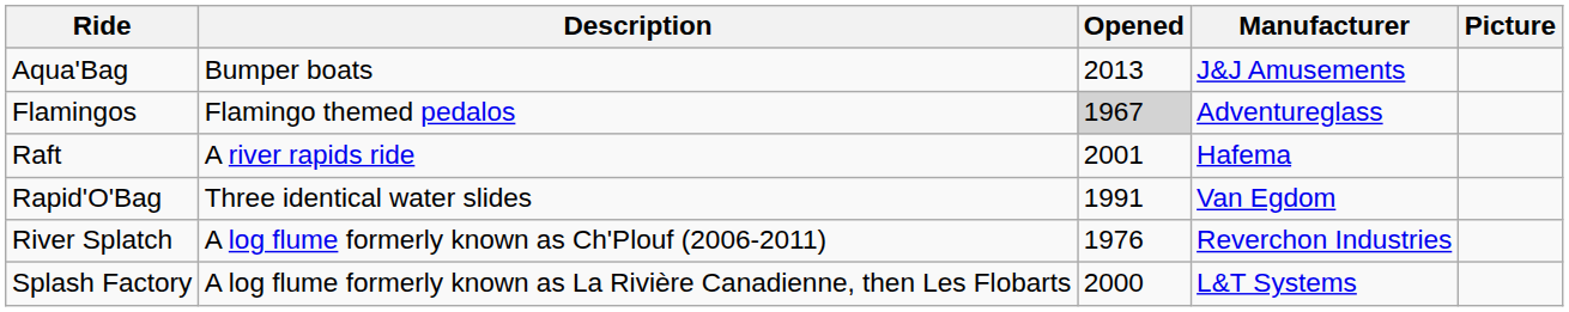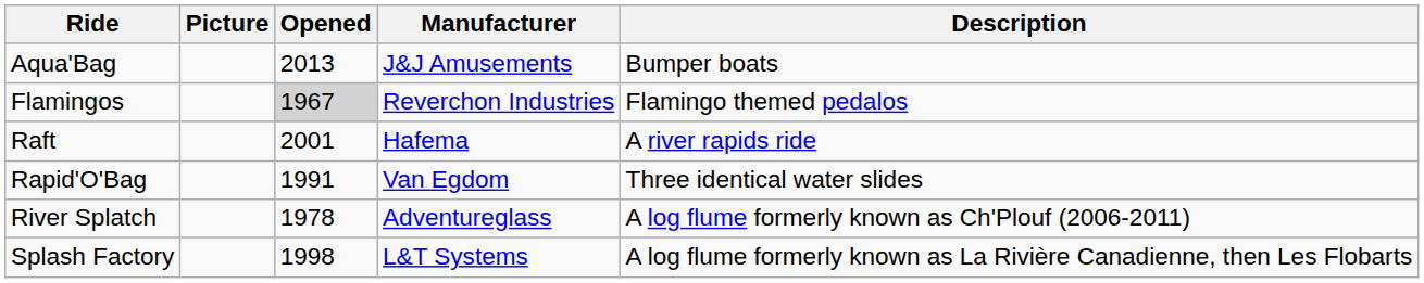columns swapped: Picture <-> Description
Flamingos | Manufacturer: Adventureglass -> Reverchon Industries
River Splatch | Opened: 1976 -> 1978
River Splatch | Manufacturer: Reverchon Industries -> Adventureglass
Splash Factory | Opened: 2000 -> 1998
